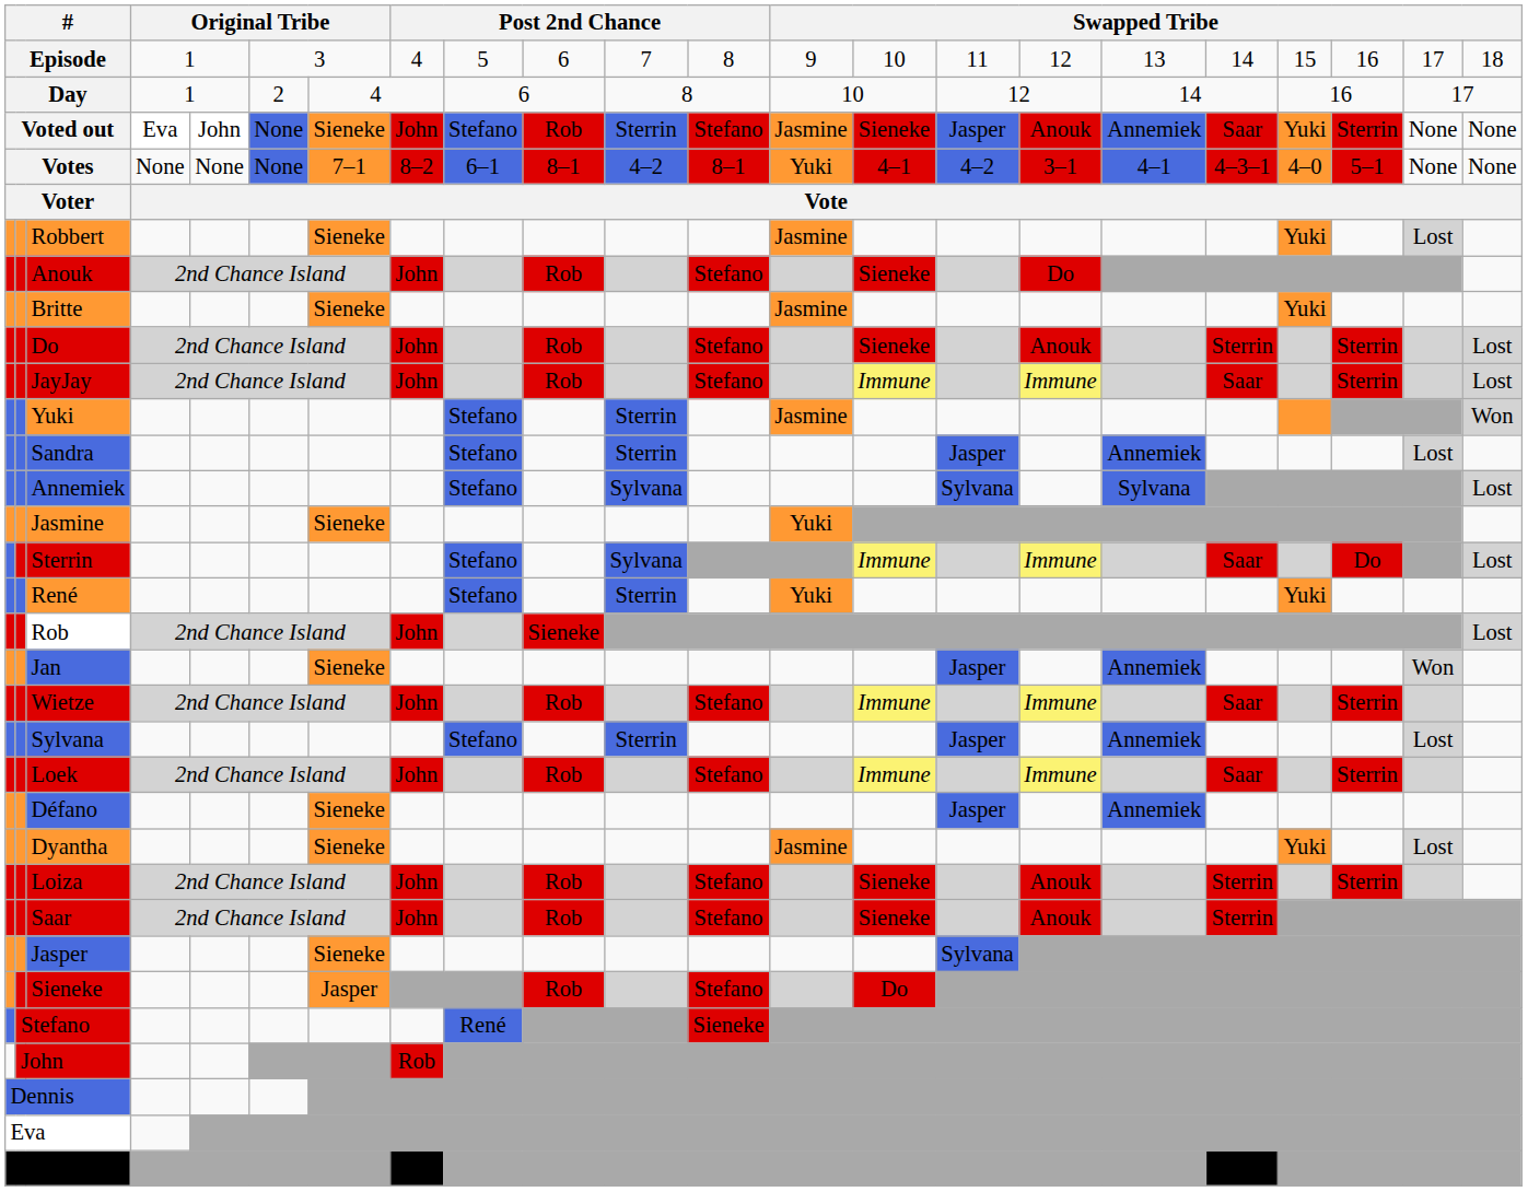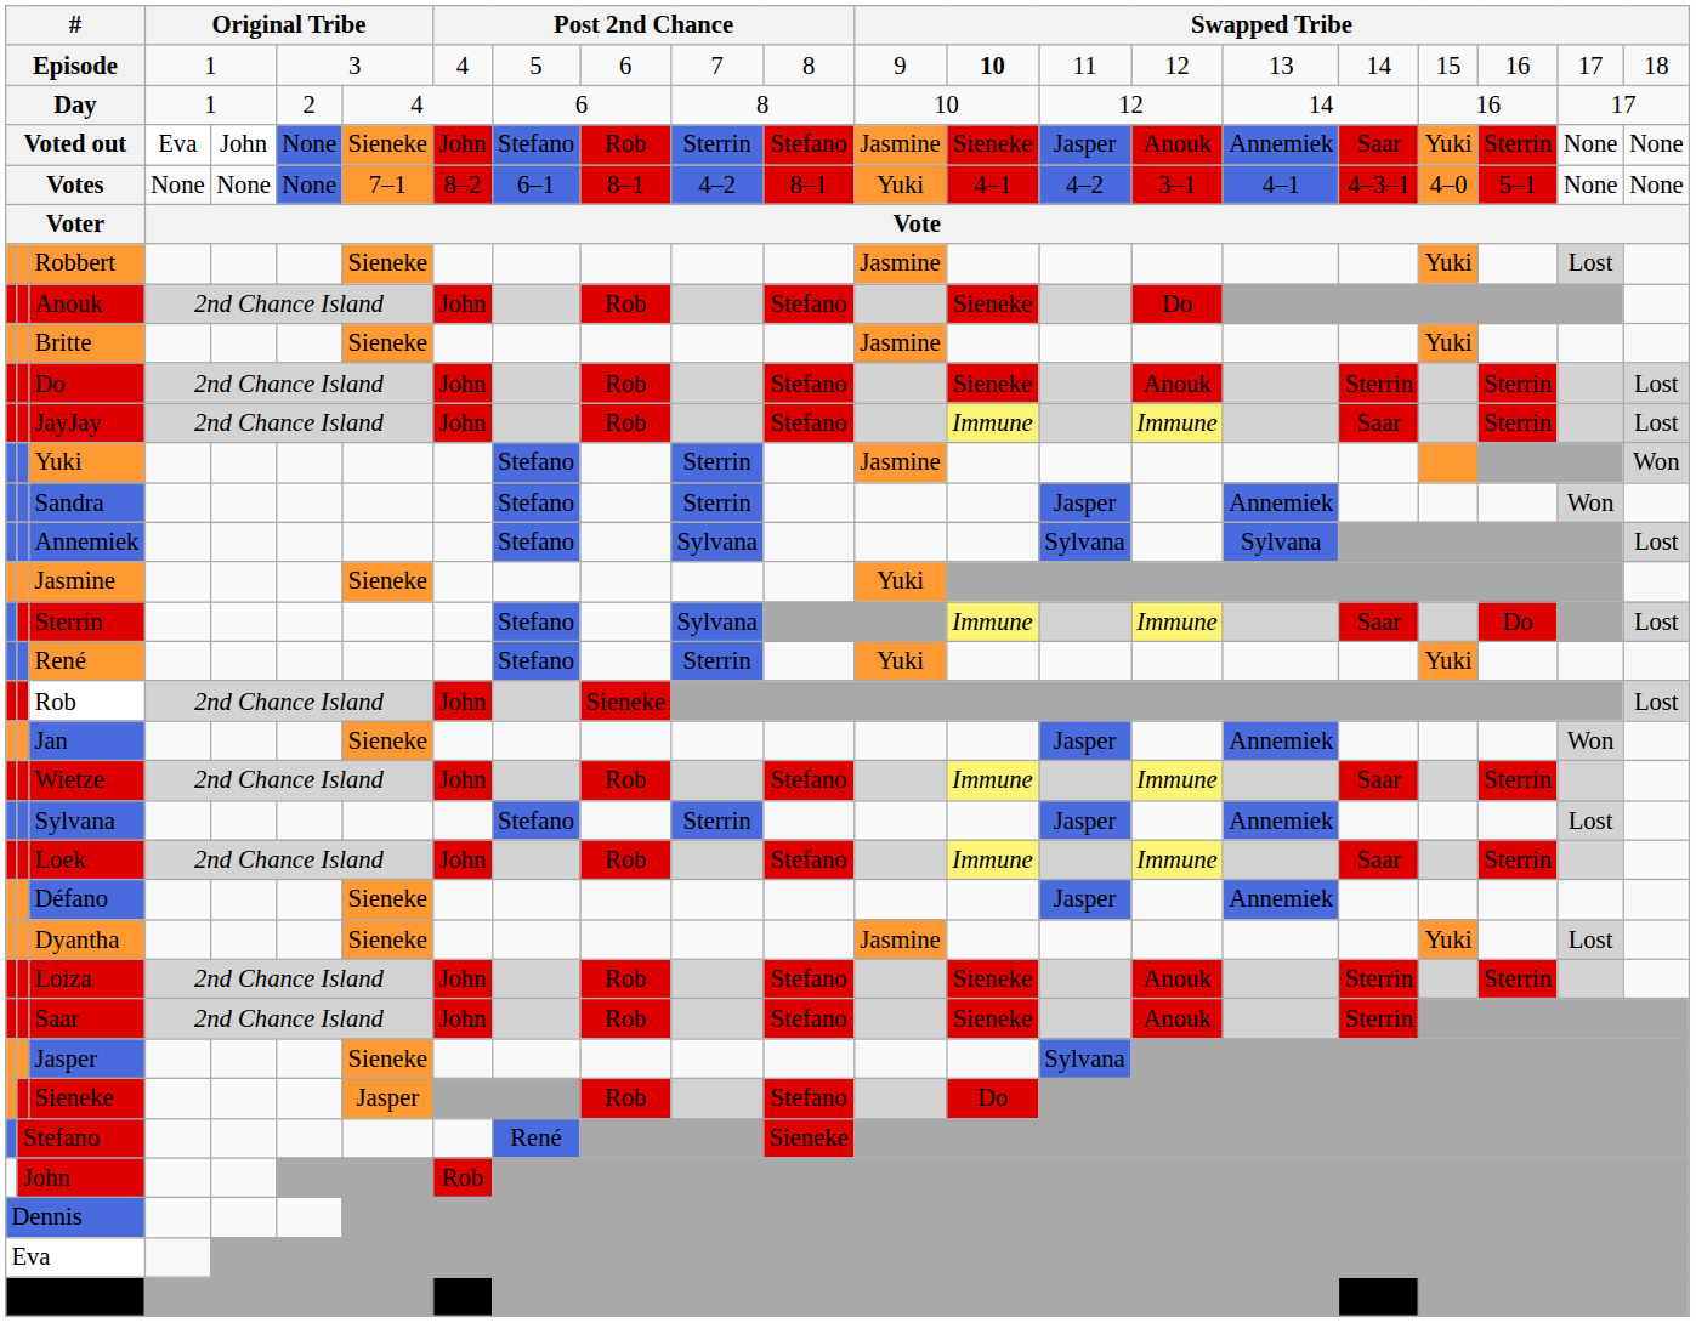Episode | column 14: normal -> bold
Sandra | column 21: Lost -> Won
